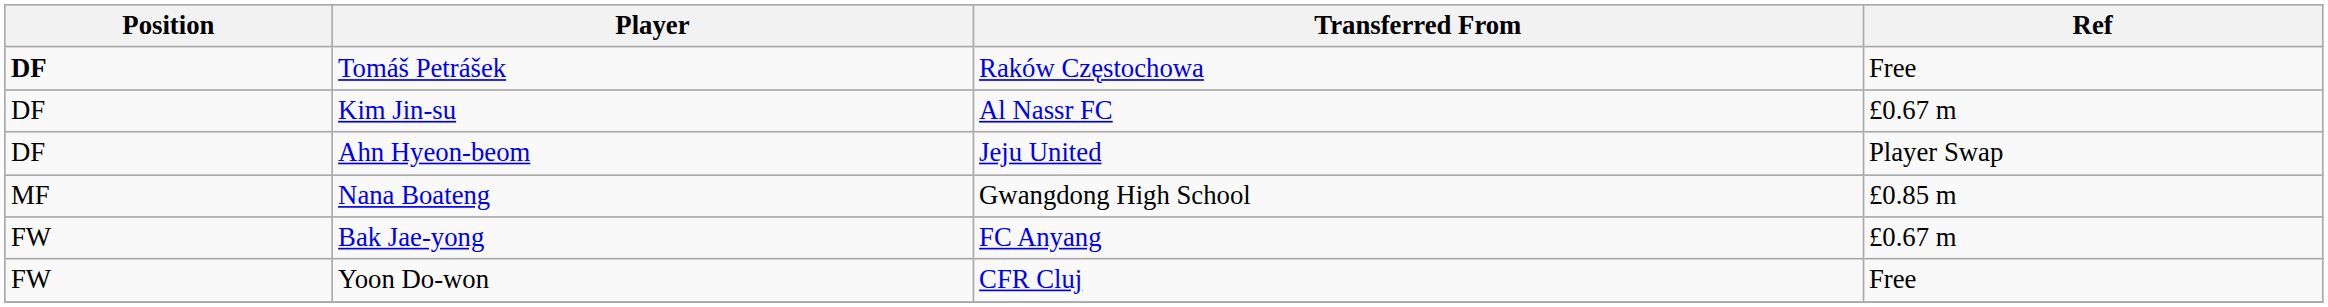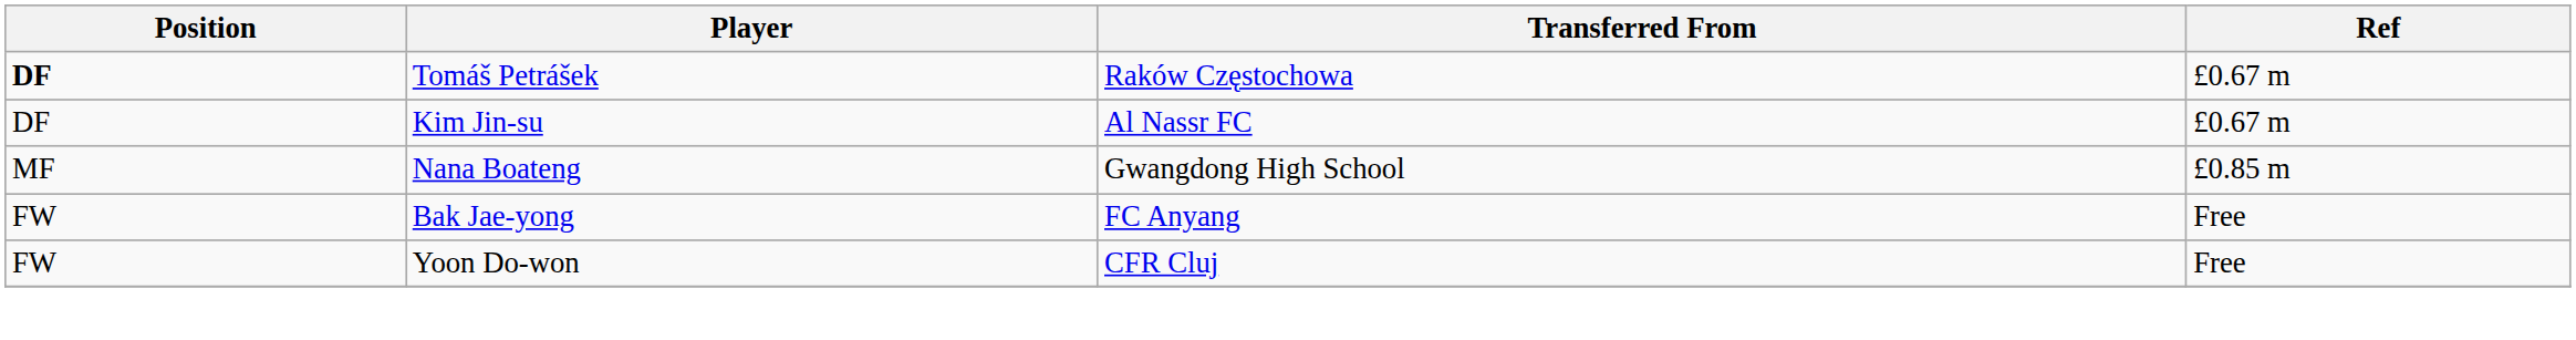Tomáš Petrášek | Ref: Free -> £0.67 m
- row: DF | Ahn Hyeon-beom | Jeju United | Player Swap
Bak Jae-yong | Ref: £0.67 m -> Free
